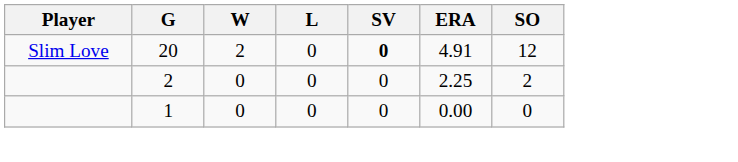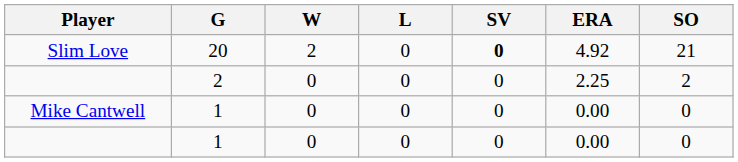Slim Love | ERA: 4.91 -> 4.92
Slim Love | SO: 12 -> 21
+ row: Mike Cantwell | 1 | 0 | 0 | 0 | 0.00 | 0
